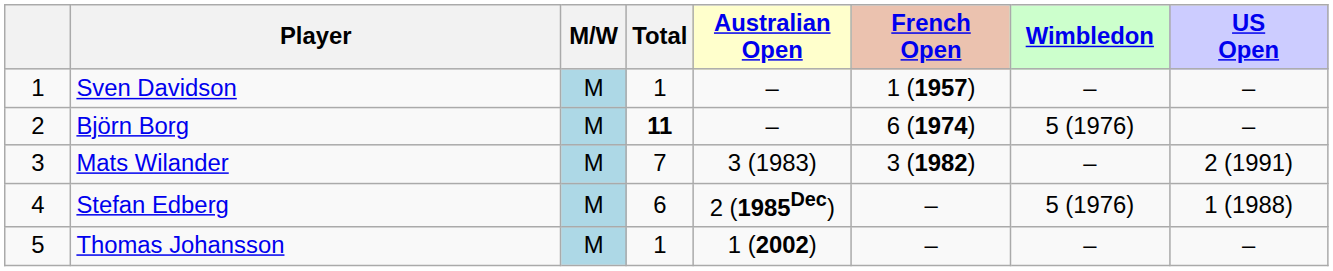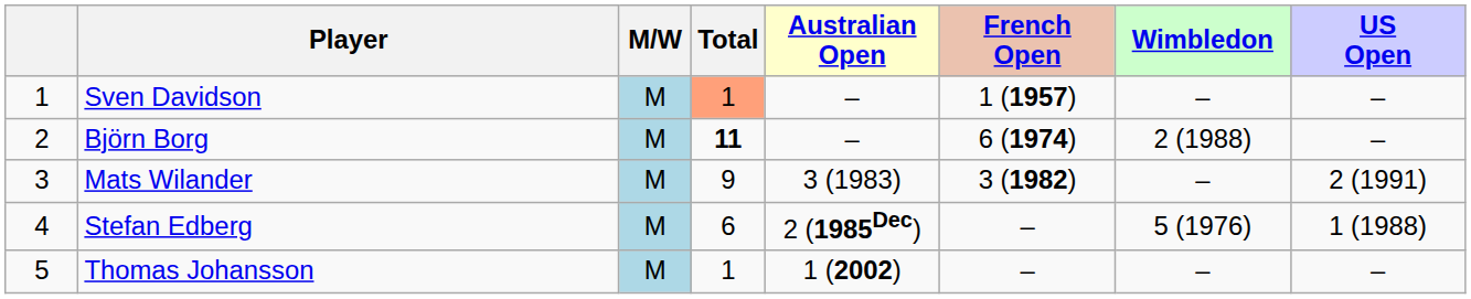Sven Davidson | Total: no background -> lightsalmon background
Björn Borg | Wimbledon: 5 (1976) -> 2 (1988)
Mats Wilander | Total: 7 -> 9
